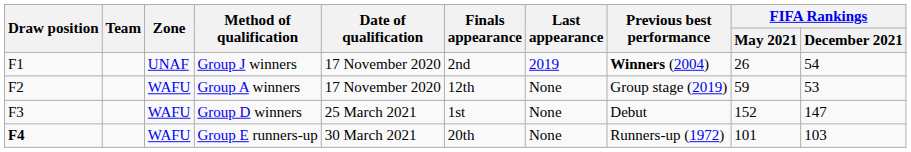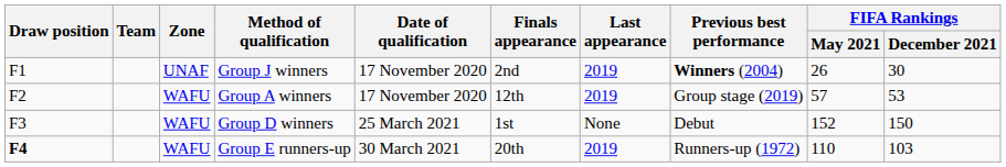Group J winners | FIFA Rankings / December 2021: 54 -> 30
Group A winners | Last appearance: None -> 2019
Group A winners | FIFA Rankings / May 2021: 59 -> 57
Group D winners | FIFA Rankings / December 2021: 147 -> 150
Group E runners-up | Last appearance: None -> 2019
Group E runners-up | FIFA Rankings / May 2021: 101 -> 110
